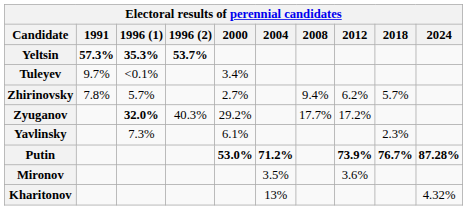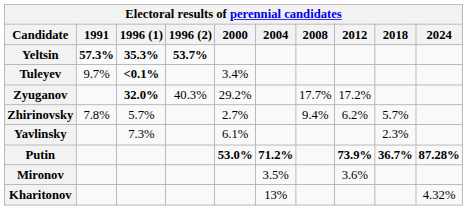Tuleyev | 1996 (1): normal -> bold
rows swapped: Zhirinovsky <-> Zyuganov
Putin | 2018: 76.7% -> 36.7%
